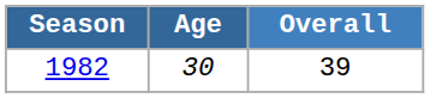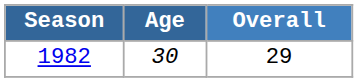1982 | Overall: 39 -> 29
